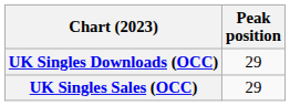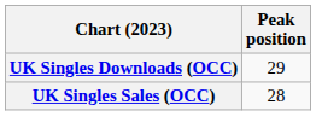UK Singles Sales (OCC) | Peak position: 29 -> 28
